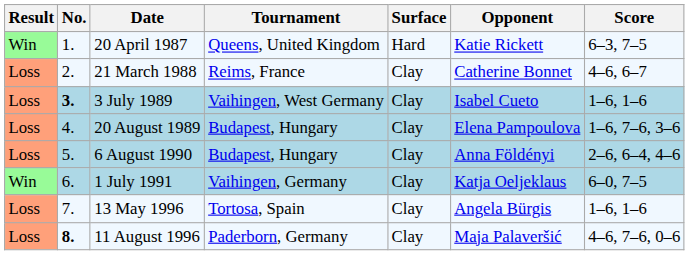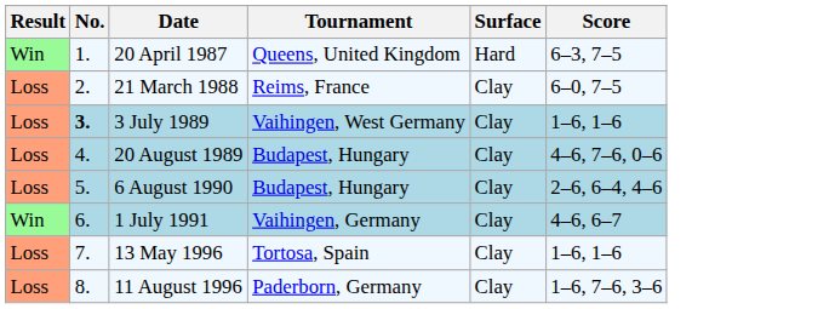- column: Opponent | Katie Rickett | Catherine Bonnet | Isabel Cueto | Elena Pampoulova | Anna Földényi | Katja Oeljeklaus | Angela Bürgis | Maja Palaveršić
21 March 1988 | Score: 4–6, 6–7 -> 6–0, 7–5
20 August 1989 | Score: 1–6, 7–6, 3–6 -> 4–6, 7–6, 0–6
1 July 1991 | Score: 6–0, 7–5 -> 4–6, 6–7
11 August 1996 | No.: bold -> normal
11 August 1996 | Score: 4–6, 7–6, 0–6 -> 1–6, 7–6, 3–6
